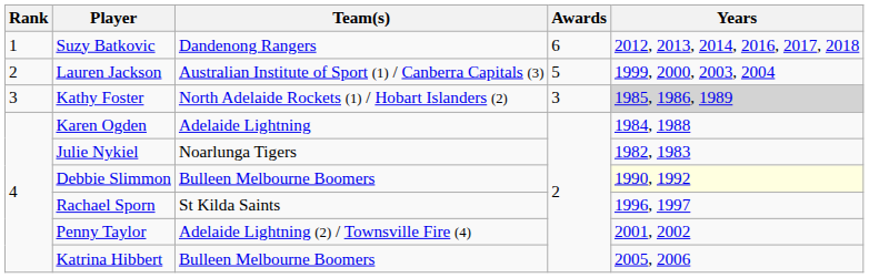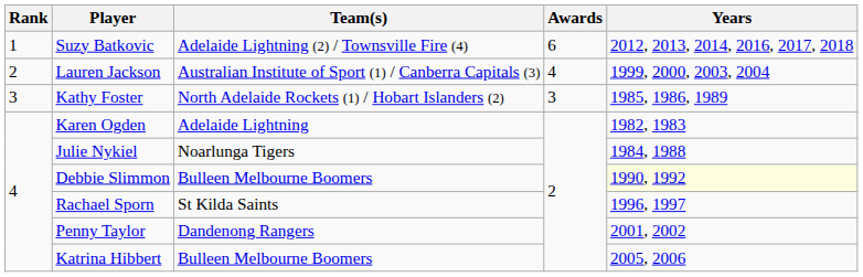Suzy Batkovic | Team(s): Dandenong Rangers -> Adelaide Lightning (2) / Townsville Fire (4)
Lauren Jackson | Awards: 5 -> 4
Kathy Foster | Years: lightgrey background -> no background
Karen Ogden | Years: 1984, 1988 -> 1982, 1983
Julie Nykiel | Years: 1982, 1983 -> 1984, 1988
Penny Taylor | Team(s): Adelaide Lightning (2) / Townsville Fire (4) -> Dandenong Rangers
